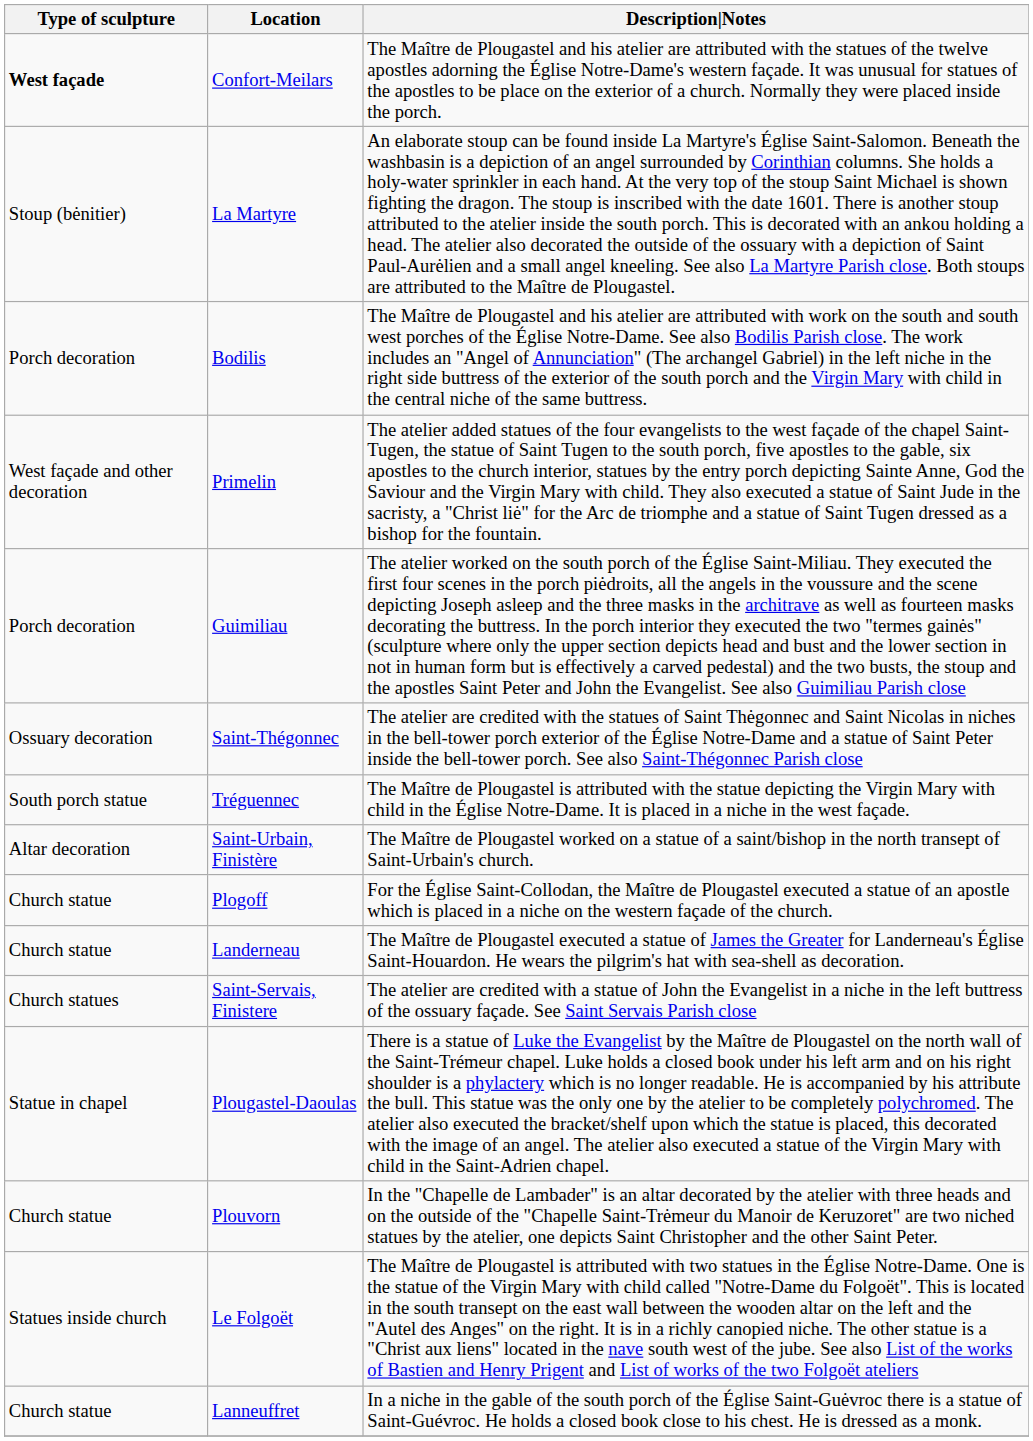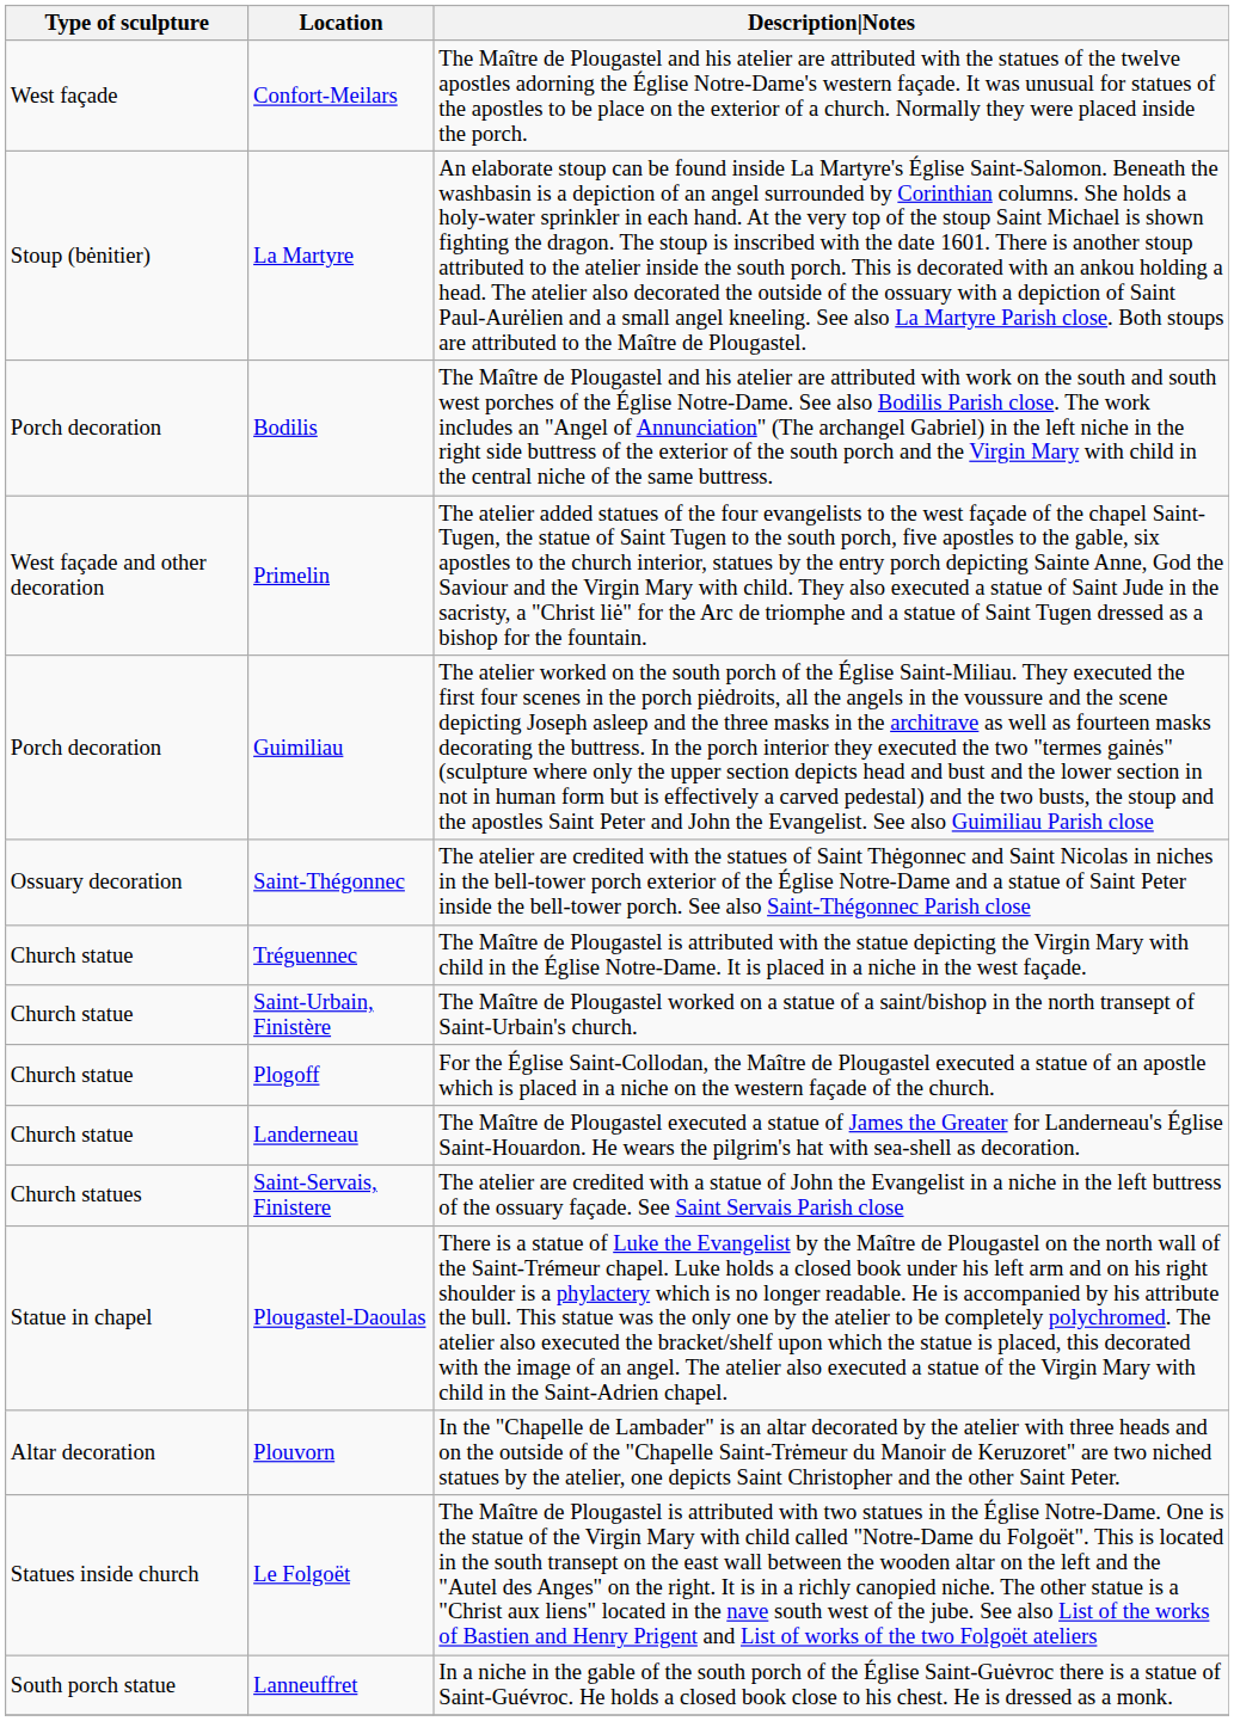Confort-Meilars | Type of sculpture: bold -> normal
Tréguennec | Type of sculpture: South porch statue -> Church statue
Saint-Urbain, Finistère | Type of sculpture: Altar decoration -> Church statue
Plouvorn | Type of sculpture: Church statue -> Altar decoration
Lanneuffret | Type of sculpture: Church statue -> South porch statue
